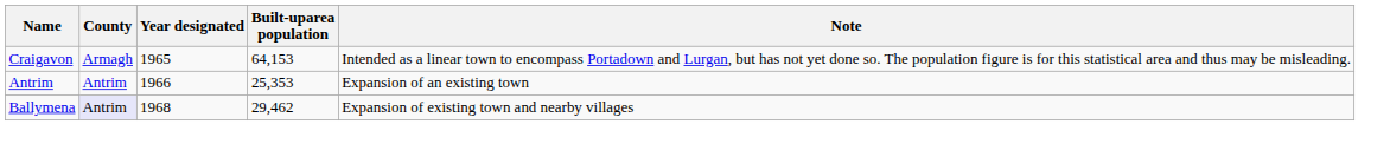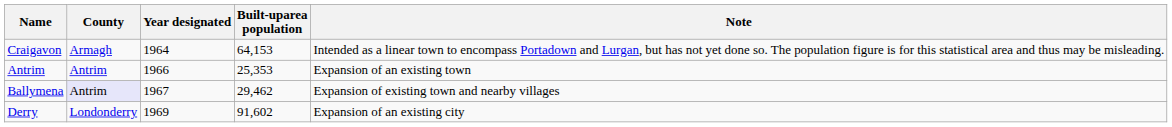Craigavon | Year designated: 1965 -> 1964
Ballymena | Year designated: 1968 -> 1967
+ row: Derry | Londonderry | 1969 | 91,602 | Expansion of an existing city
